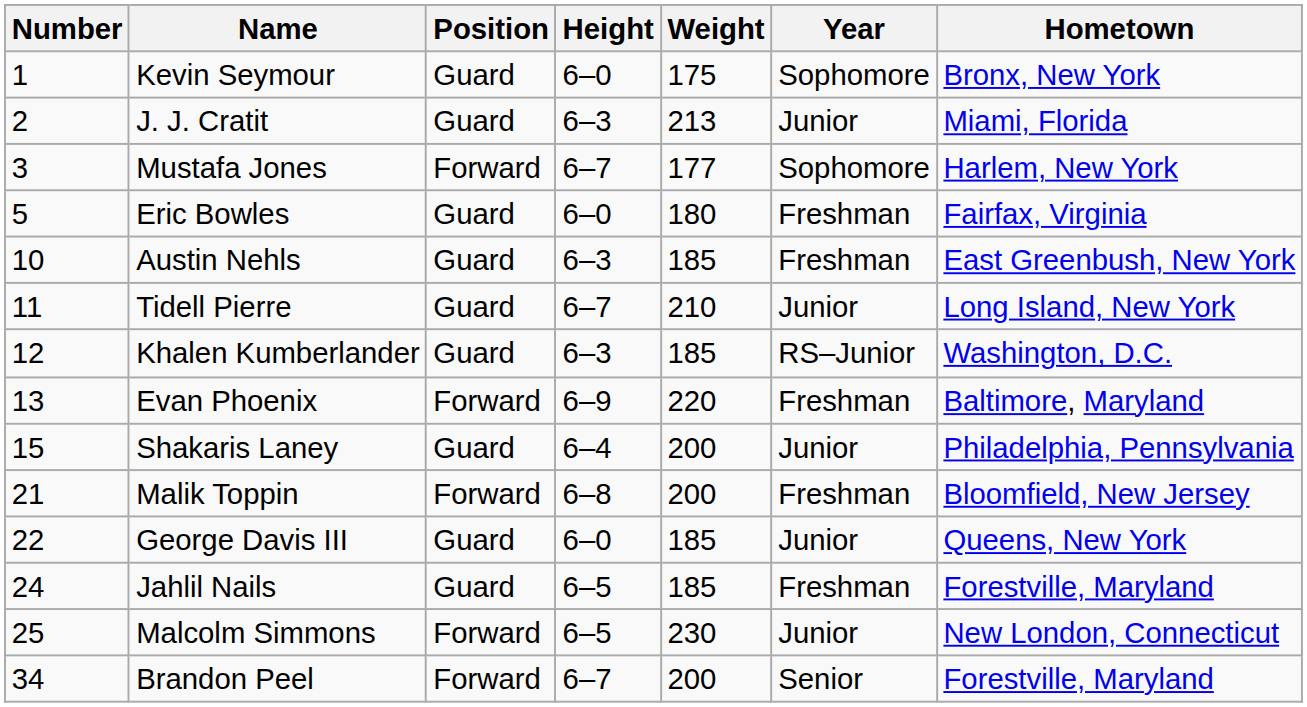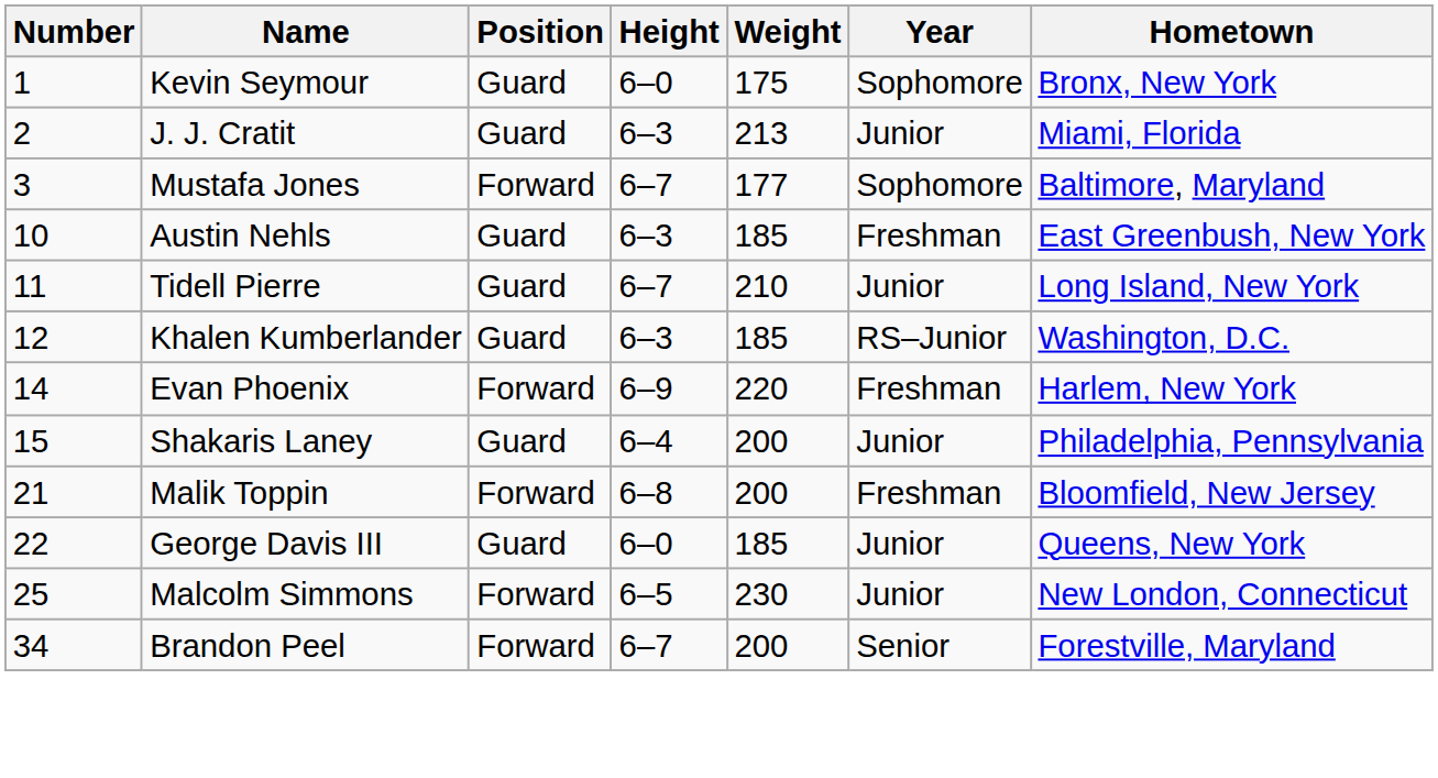Mustafa Jones | Hometown: Harlem, New York -> Baltimore, Maryland
- row: 5 | Eric Bowles | Guard | 6–0 | 180 | Freshman | Fairfax, Virginia
Evan Phoenix | Number: 13 -> 14
Evan Phoenix | Hometown: Baltimore, Maryland -> Harlem, New York
- row: 24 | Jahlil Nails | Guard | 6–5 | 185 | Freshman | Forestville, Maryland
